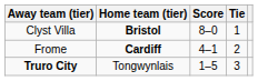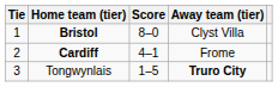columns swapped: Tie <-> Away team (tier)
